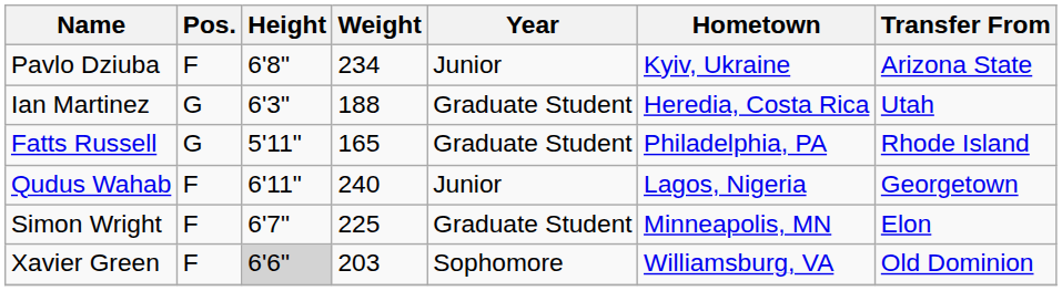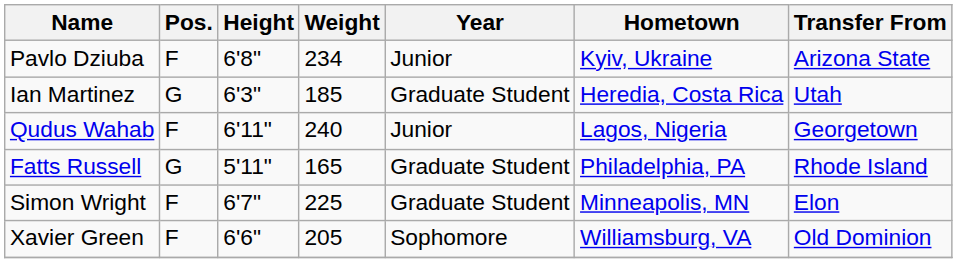Ian Martinez | Weight: 188 -> 185
rows swapped: Fatts Russell <-> Qudus Wahab
Xavier Green | Height: lightgrey background -> no background
Xavier Green | Weight: 203 -> 205
